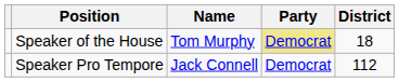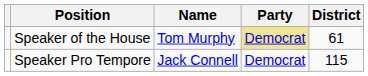Speaker of the House | District: 18 -> 61
Speaker Pro Tempore | District: 112 -> 115
